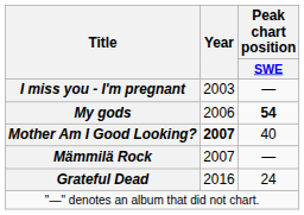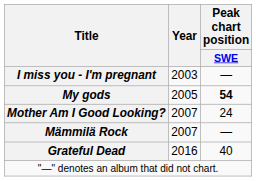My gods | Year: 2006 -> 2005
Mother Am I Good Looking? | Year: bold -> normal
Mother Am I Good Looking? | Peak chart position / SWE: 40 -> 24
Grateful Dead | Peak chart position / SWE: 24 -> 40
